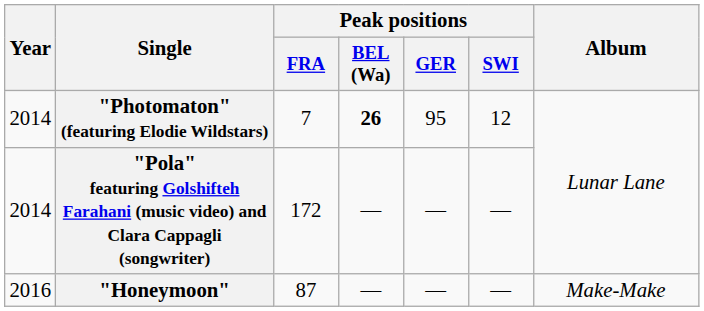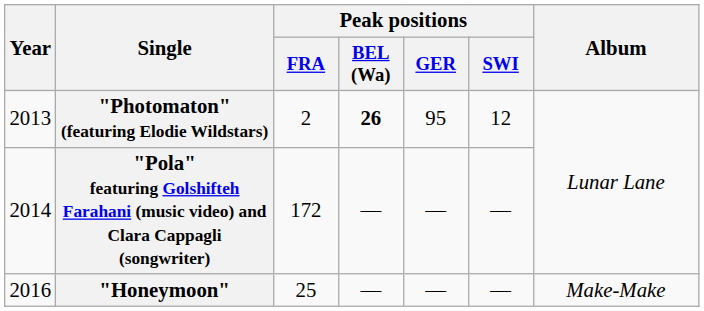"Photomaton" (featuring Elodie Wildstars) | Year: 2014 -> 2013
"Photomaton" (featuring Elodie Wildstars) | Peak positions / FRA: 7 -> 2
"Honeymoon" | Peak positions / FRA: 87 -> 25
